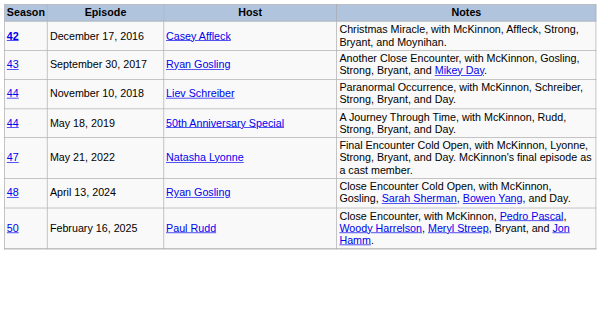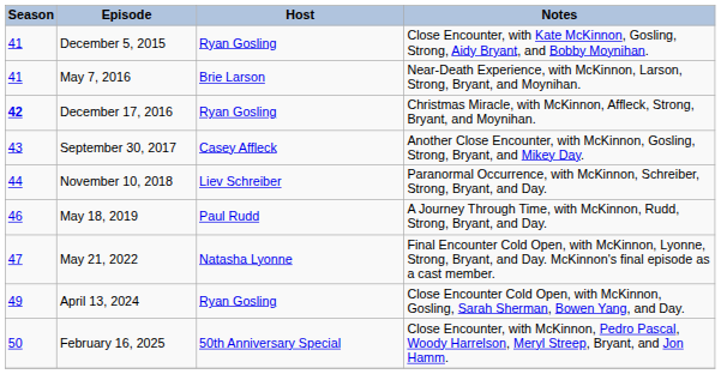+ row: 41 | December 5, 2015 | Ryan Gosling | Close Encounter, with Kate McKinnon, Gosling, Strong, Aidy Bryant, and Bobby Moynihan.
+ row: 41 | May 7, 2016 | Brie Larson | Near-Death Experience, with McKinnon, Larson, Strong, Bryant, and Moynihan.
December 17, 2016 | Host: Casey Affleck -> Ryan Gosling
September 30, 2017 | Host: Ryan Gosling -> Casey Affleck
May 18, 2019 | Season: 44 -> 46
May 18, 2019 | Host: 50th Anniversary Special -> Paul Rudd
April 13, 2024 | Season: 48 -> 49
February 16, 2025 | Host: Paul Rudd -> 50th Anniversary Special
